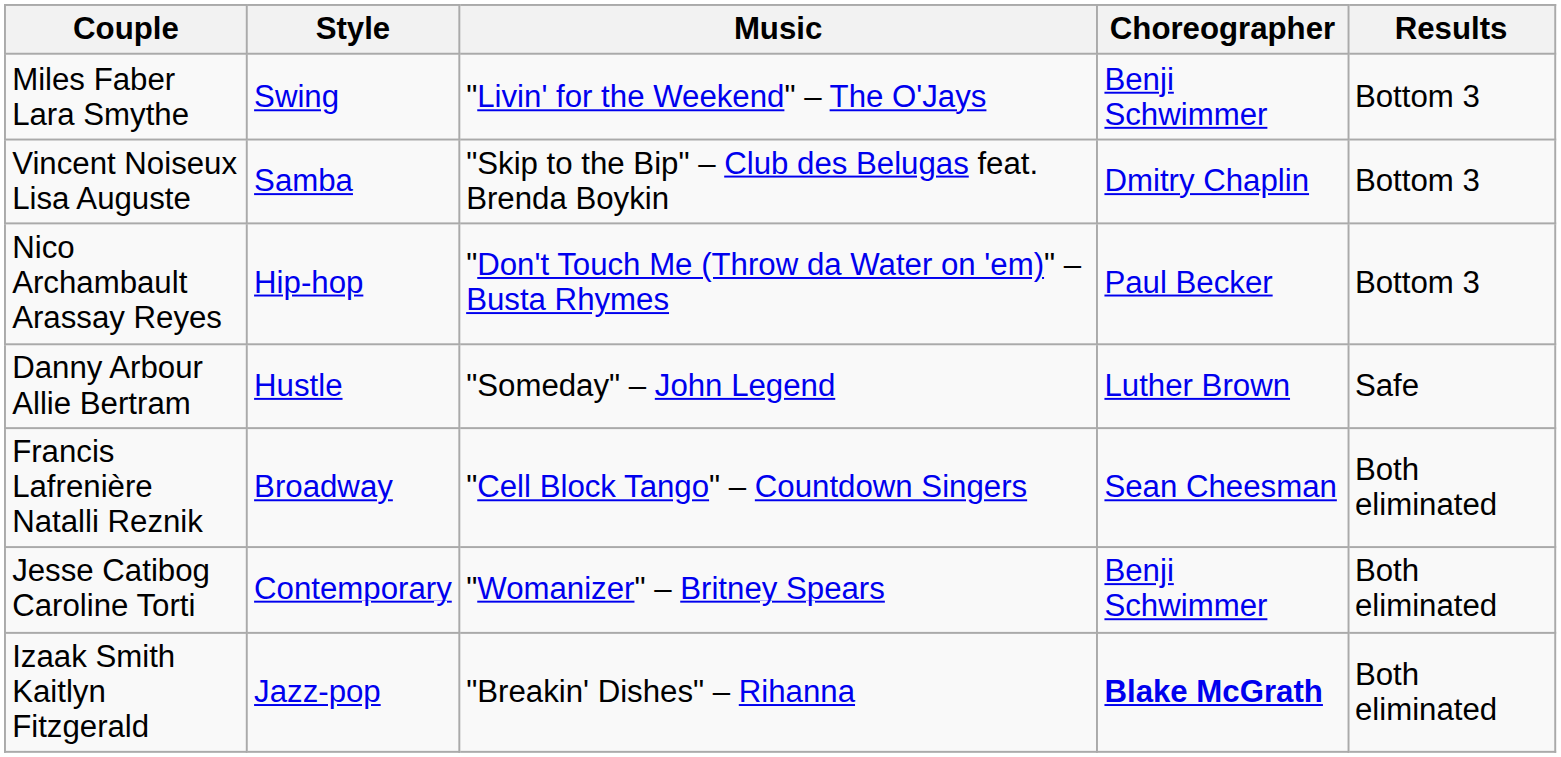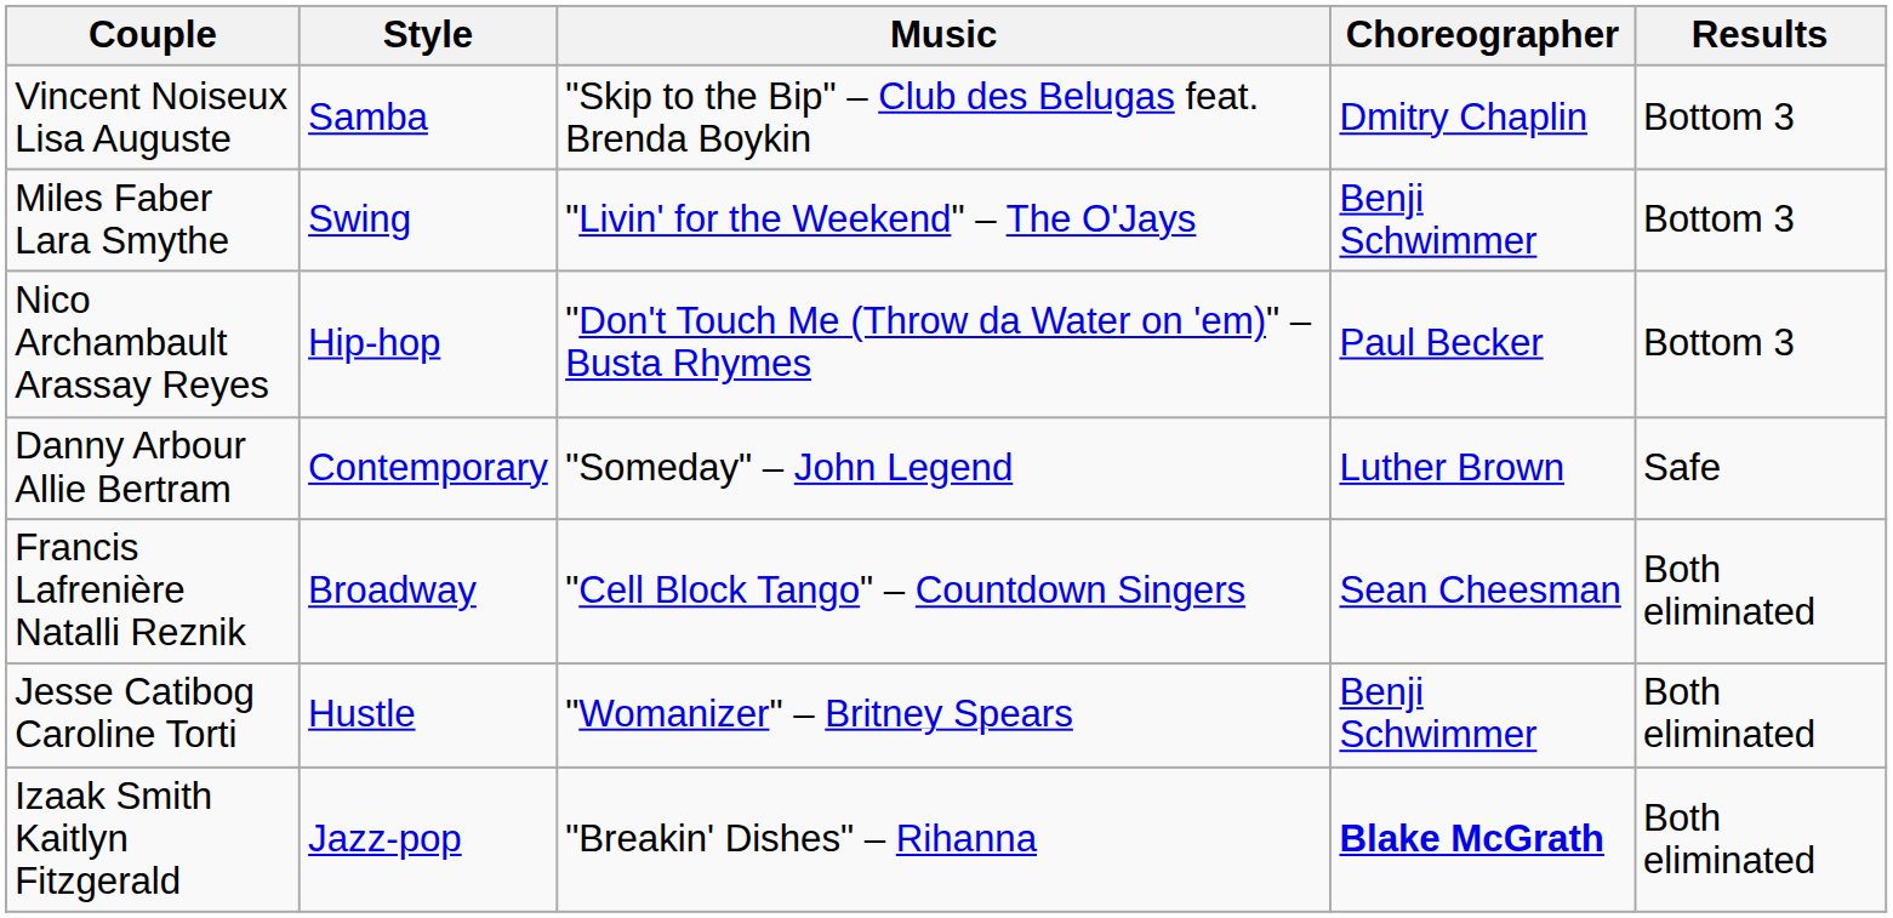rows swapped: Vincent Noiseux Lisa Auguste <-> Miles Faber Lara Smythe
Danny Arbour Allie Bertram | Style: Hustle -> Contemporary
Jesse Catibog Caroline Torti | Style: Contemporary -> Hustle
